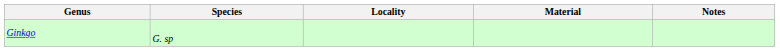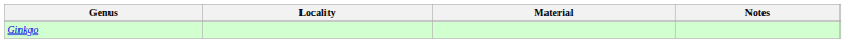- column: Species | G. sp
